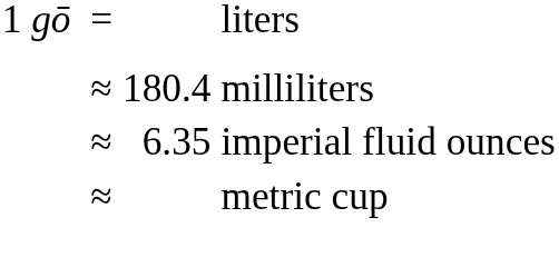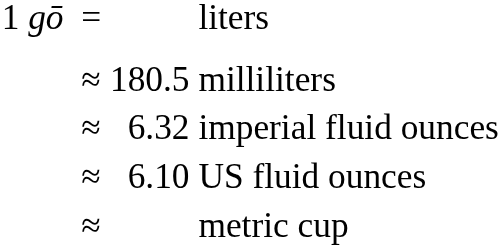milliliters | column 3: 180.4 -> 180.5
imperial fluid ounces | column 3: 6.35 -> 6.32
+ row: ≈ | 6.10 | US fluid ounces
